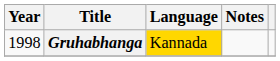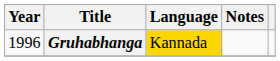Gruhabhanga | Year: 1998 -> 1996
